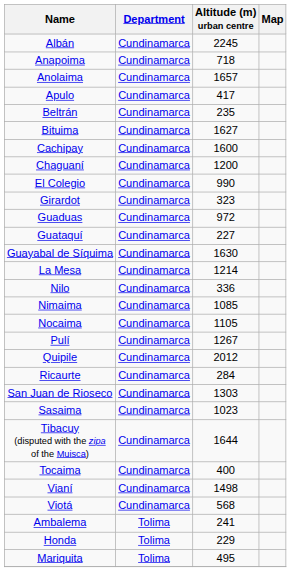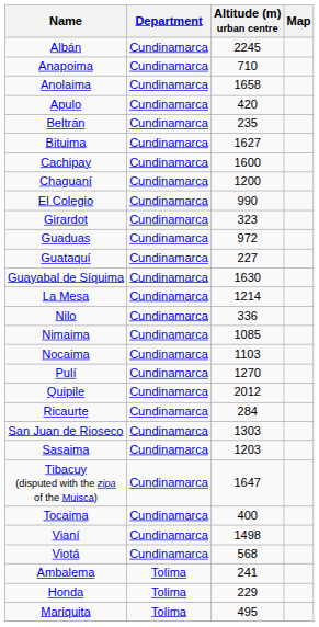Anapoima | Altitude (m) urban centre: 718 -> 710
Anolaima | Altitude (m) urban centre: 1657 -> 1658
Apulo | Altitude (m) urban centre: 417 -> 420
Nocaima | Altitude (m) urban centre: 1105 -> 1103
Pulí | Altitude (m) urban centre: 1267 -> 1270
Sasaima | Altitude (m) urban centre: 1023 -> 1203
Tibacuy (disputed with the zipa of the Muisca) | Altitude (m) urban centre: 1644 -> 1647
